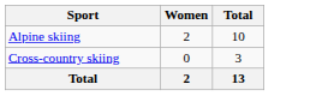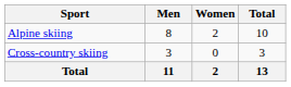+ column: Men | 8 | 3 | 11
